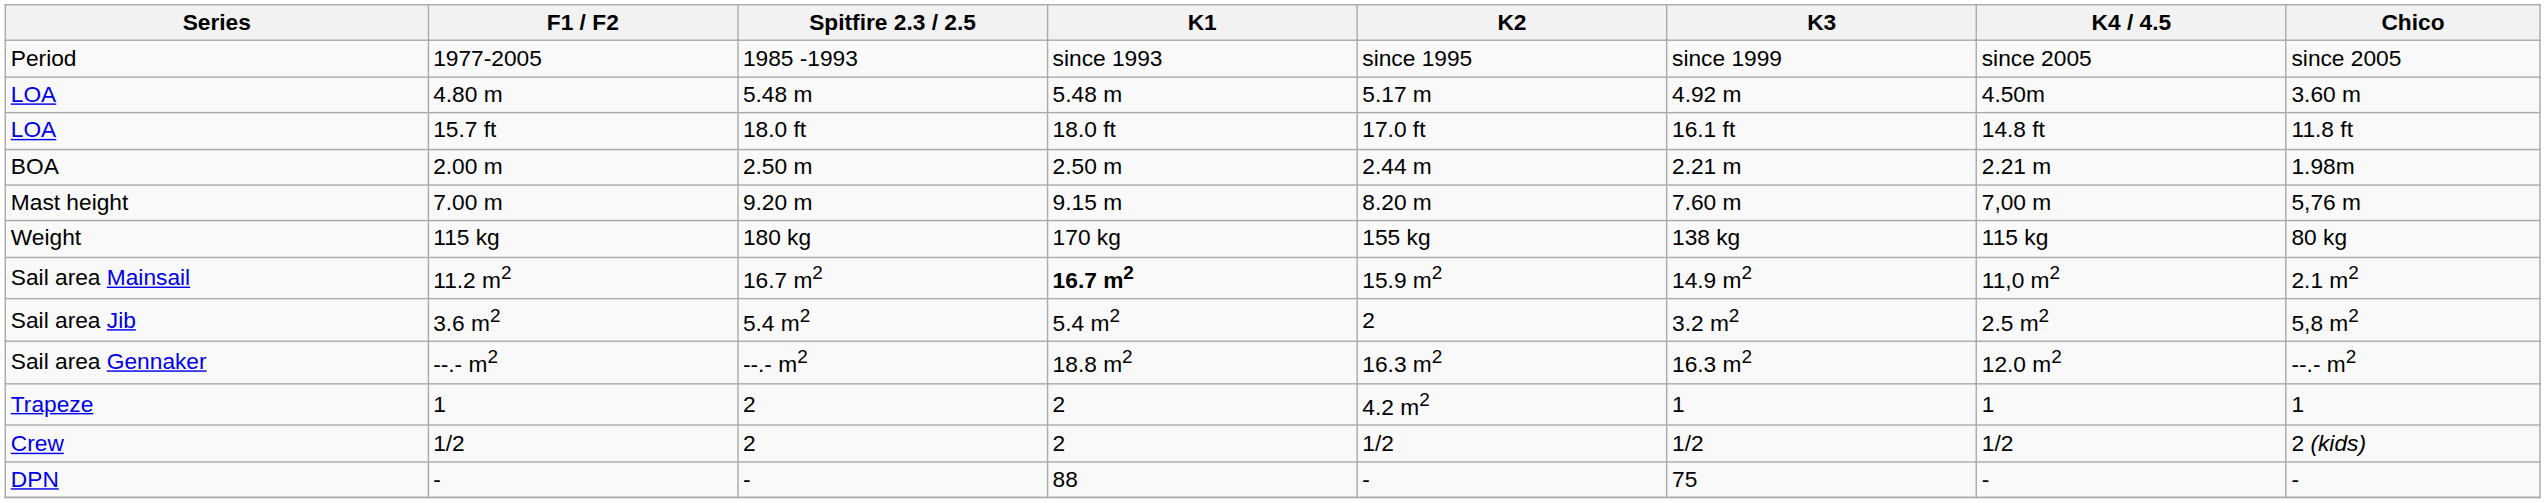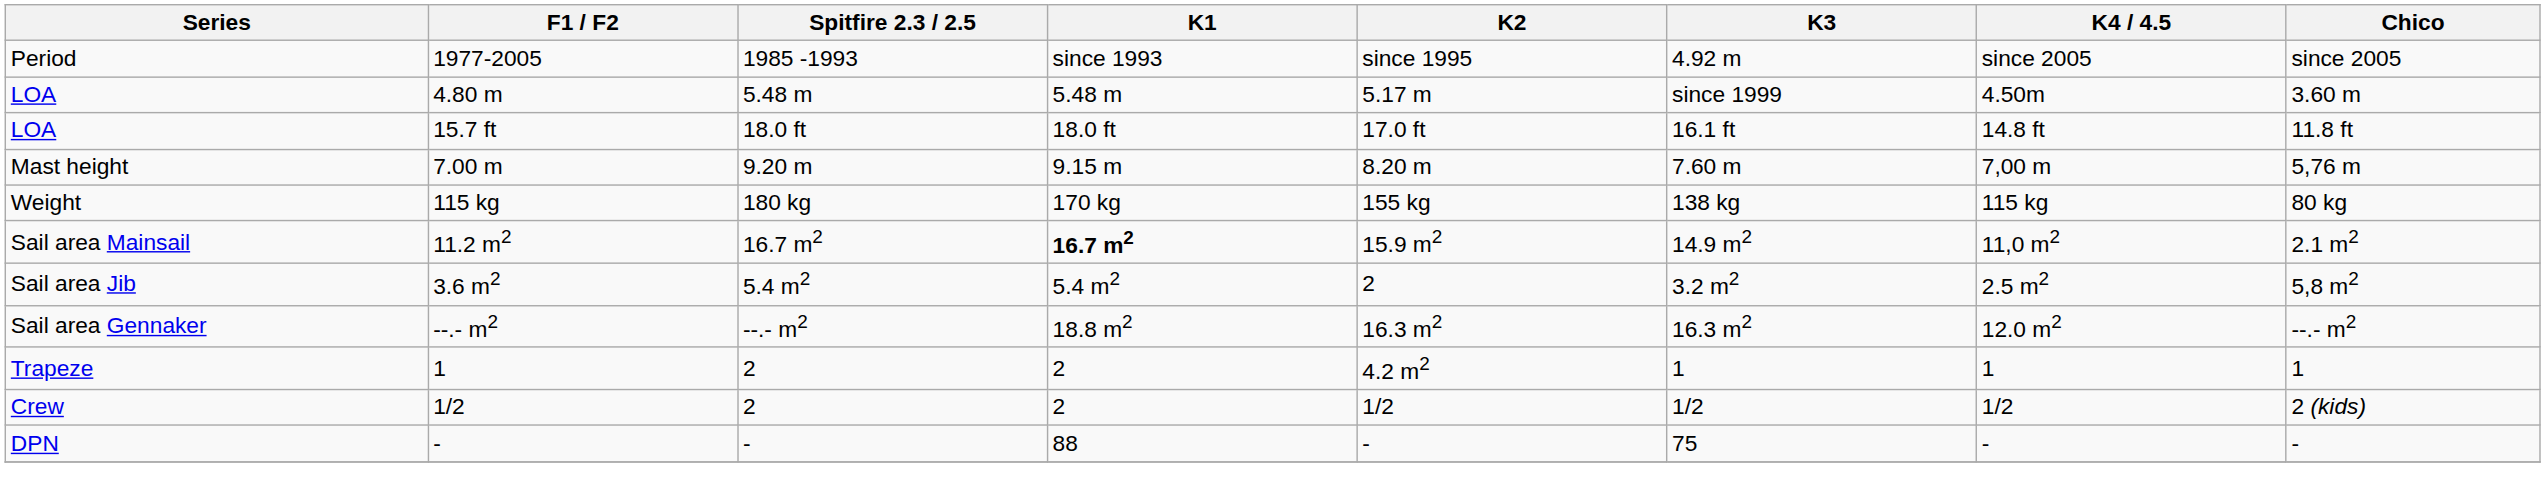Period | K3: since 1999 -> 4.92 m
LOA / 4.80 m | K3: 4.92 m -> since 1999
- row: BOA | 2.00 m | 2.50 m | 2.50 m | 2.44 m | 2.21 m | 2.21 m | 1.98m
